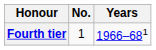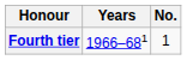columns swapped: No. <-> Years
